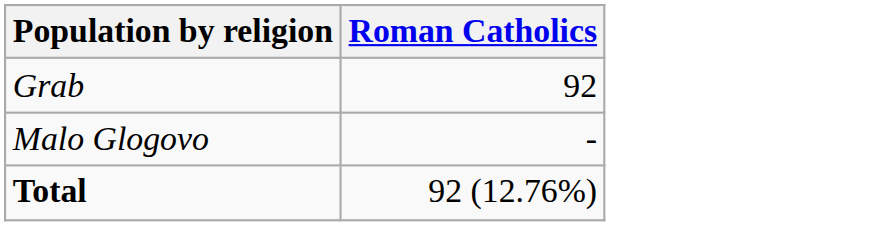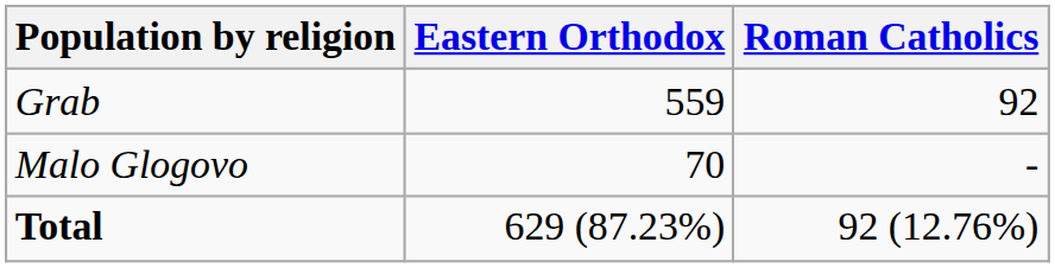+ column: Eastern Orthodox | 559 | 70 | 629 (87.23%)
